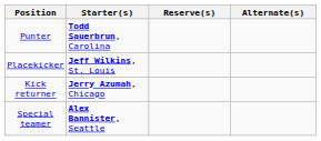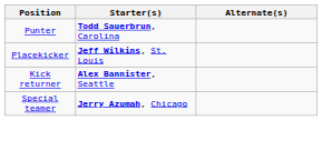- column: Reserve(s)
Kick returner | Starter(s): Jerry Azumah, Chicago -> Alex Bannister, Seattle
Special teamer | Starter(s): Alex Bannister, Seattle -> Jerry Azumah, Chicago
